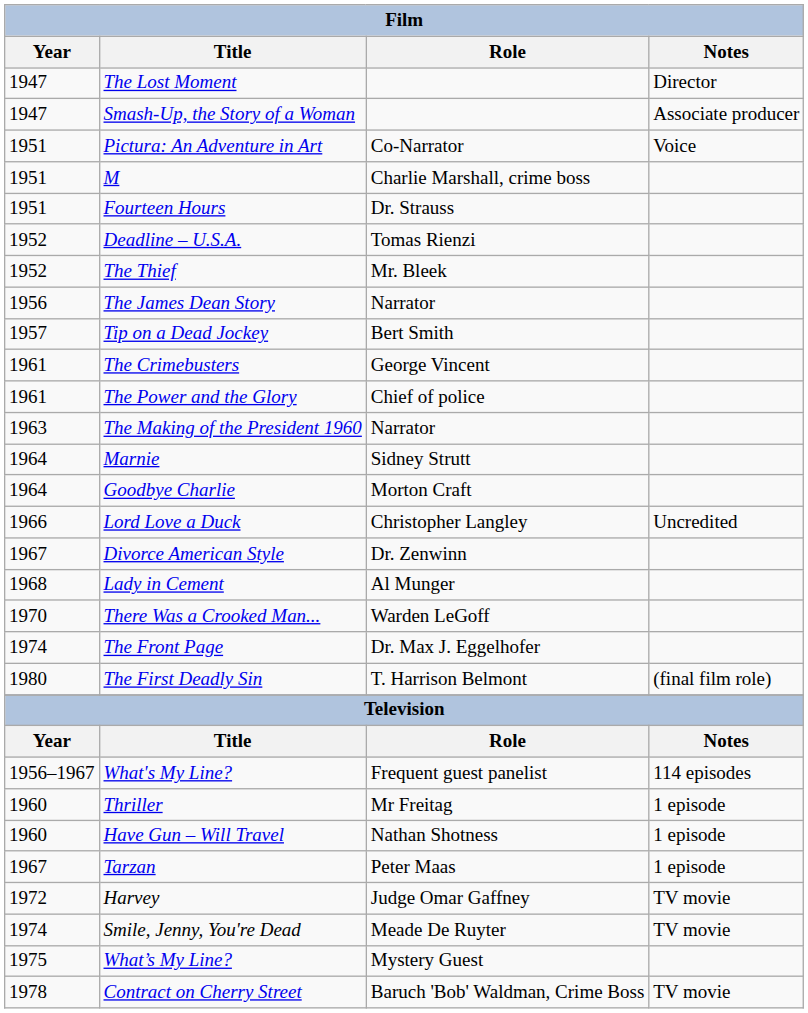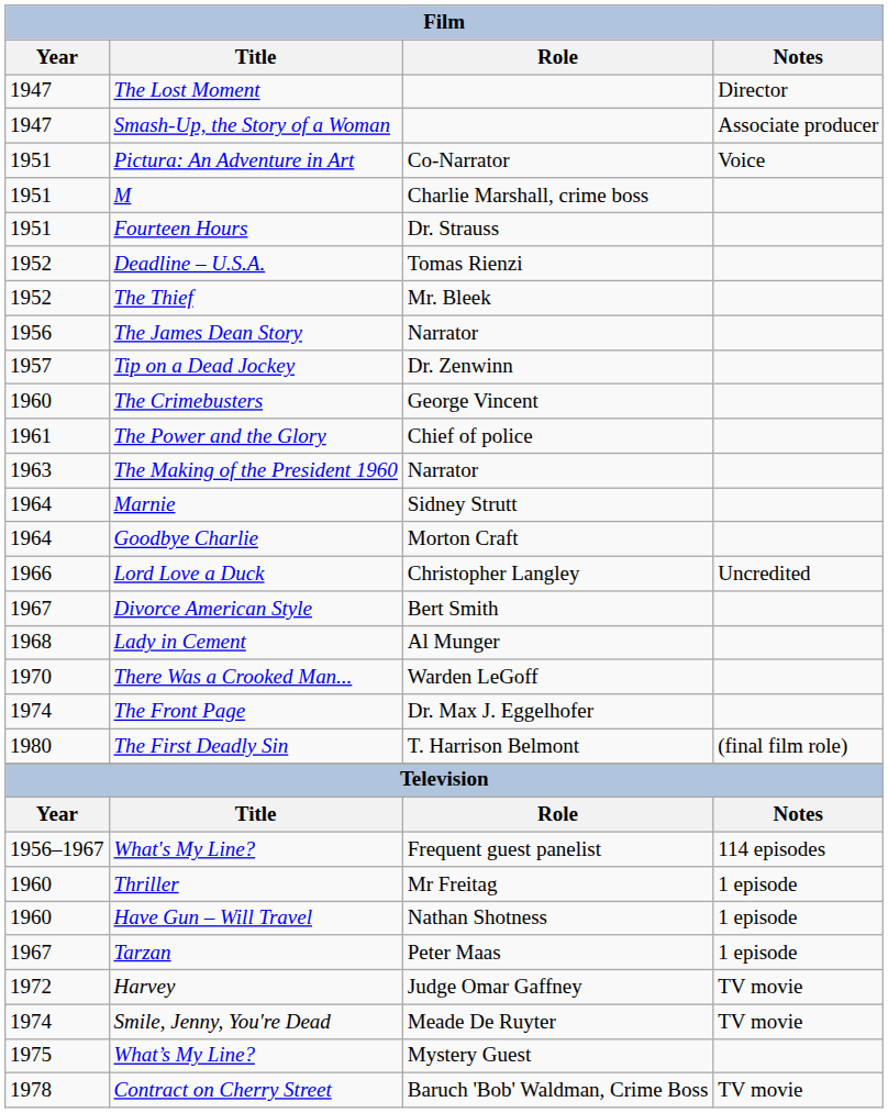Tip on a Dead Jockey | Role: Bert Smith -> Dr. Zenwinn
The Crimebusters | Year: 1961 -> 1960
Divorce American Style | Role: Dr. Zenwinn -> Bert Smith
